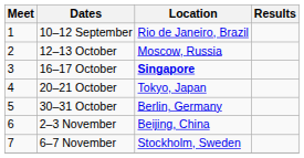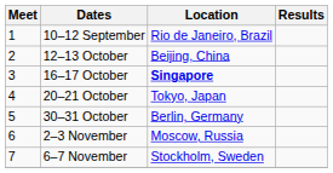12–13 October | Location: Moscow, Russia -> Beijing, China
2–3 November | Location: Beijing, China -> Moscow, Russia
